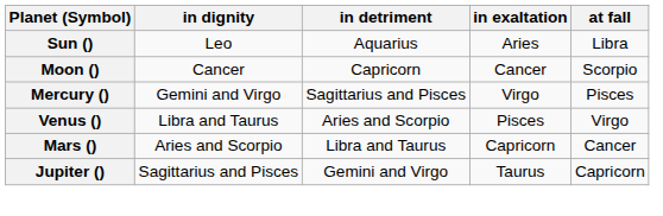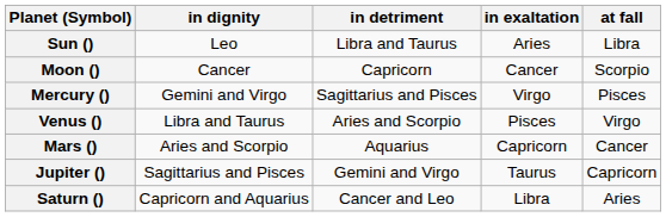Sun () | in detriment: Aquarius -> Libra and Taurus
Mars () | in detriment: Libra and Taurus -> Aquarius
+ row: Saturn () | Capricorn and Aquarius | Cancer and Leo | Libra | Aries
